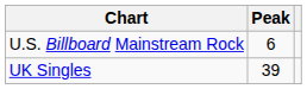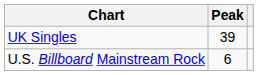rows swapped: U.S. Billboard Mainstream Rock <-> UK Singles
